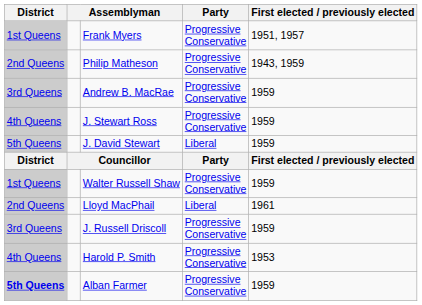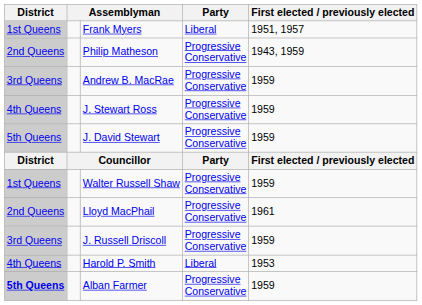Frank Myers | Party: Progressive Conservative -> Liberal
J. David Stewart | Party: Liberal -> Progressive Conservative
Lloyd MacPhail | Party: Liberal -> Progressive Conservative
Harold P. Smith | Party: Progressive Conservative -> Liberal
